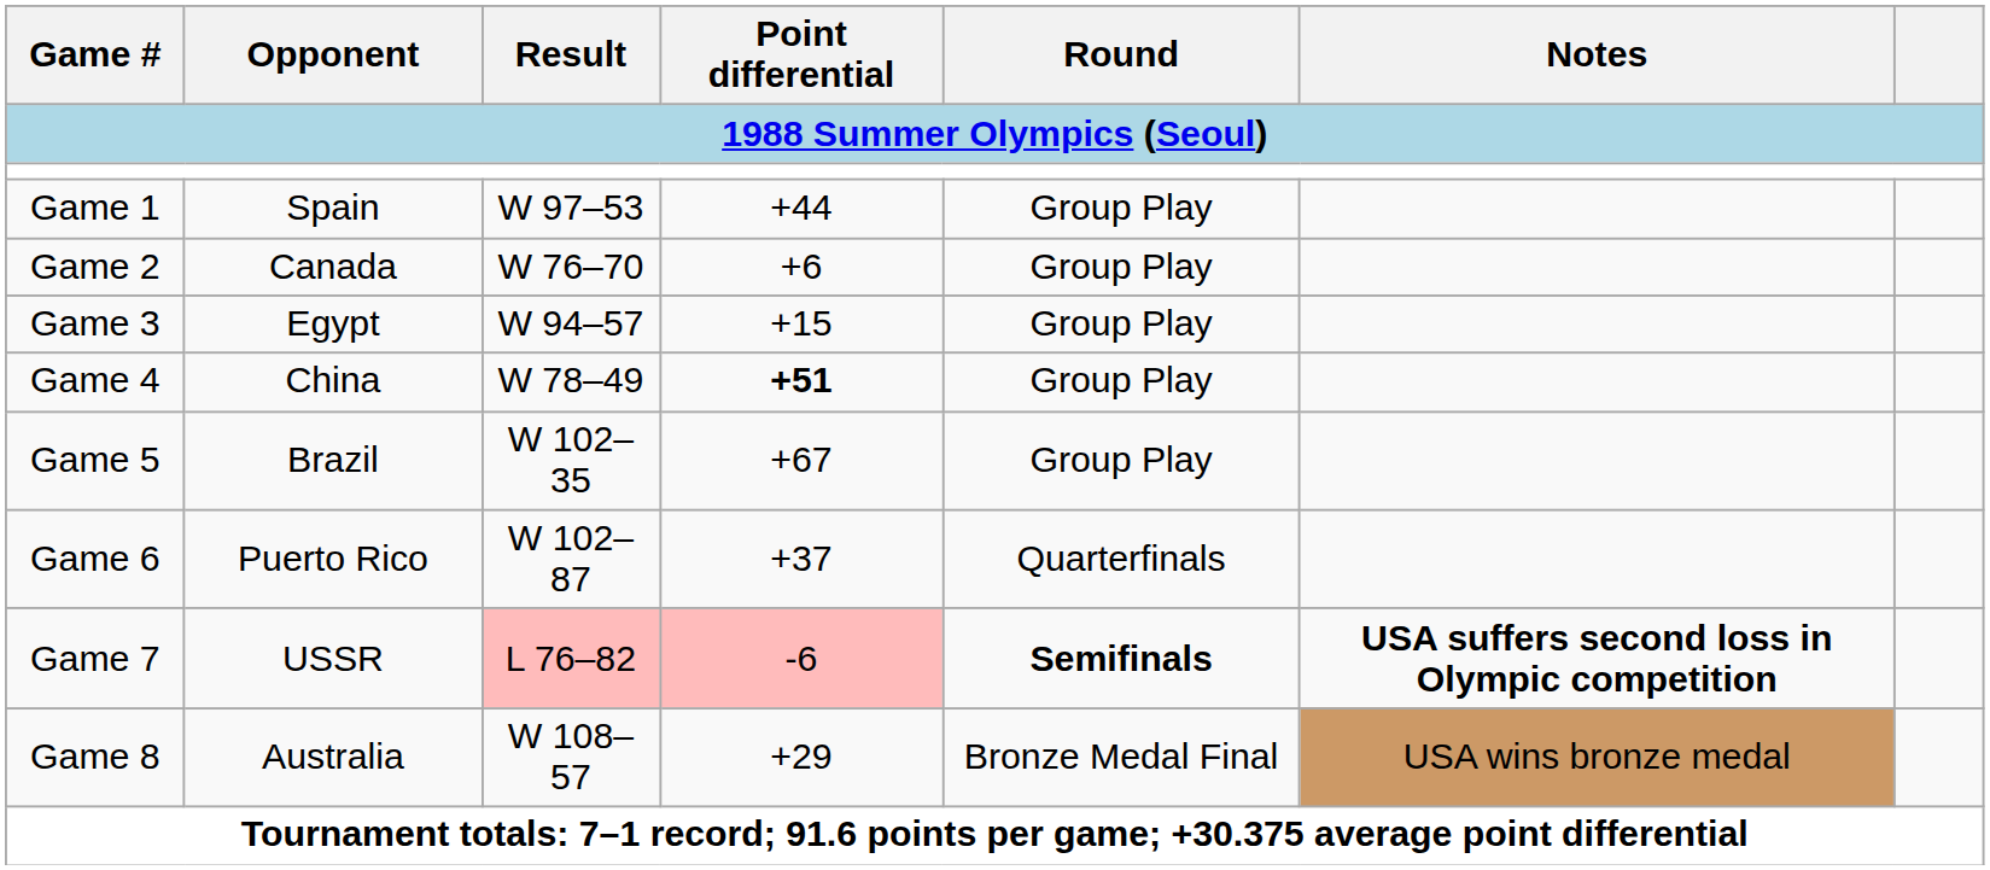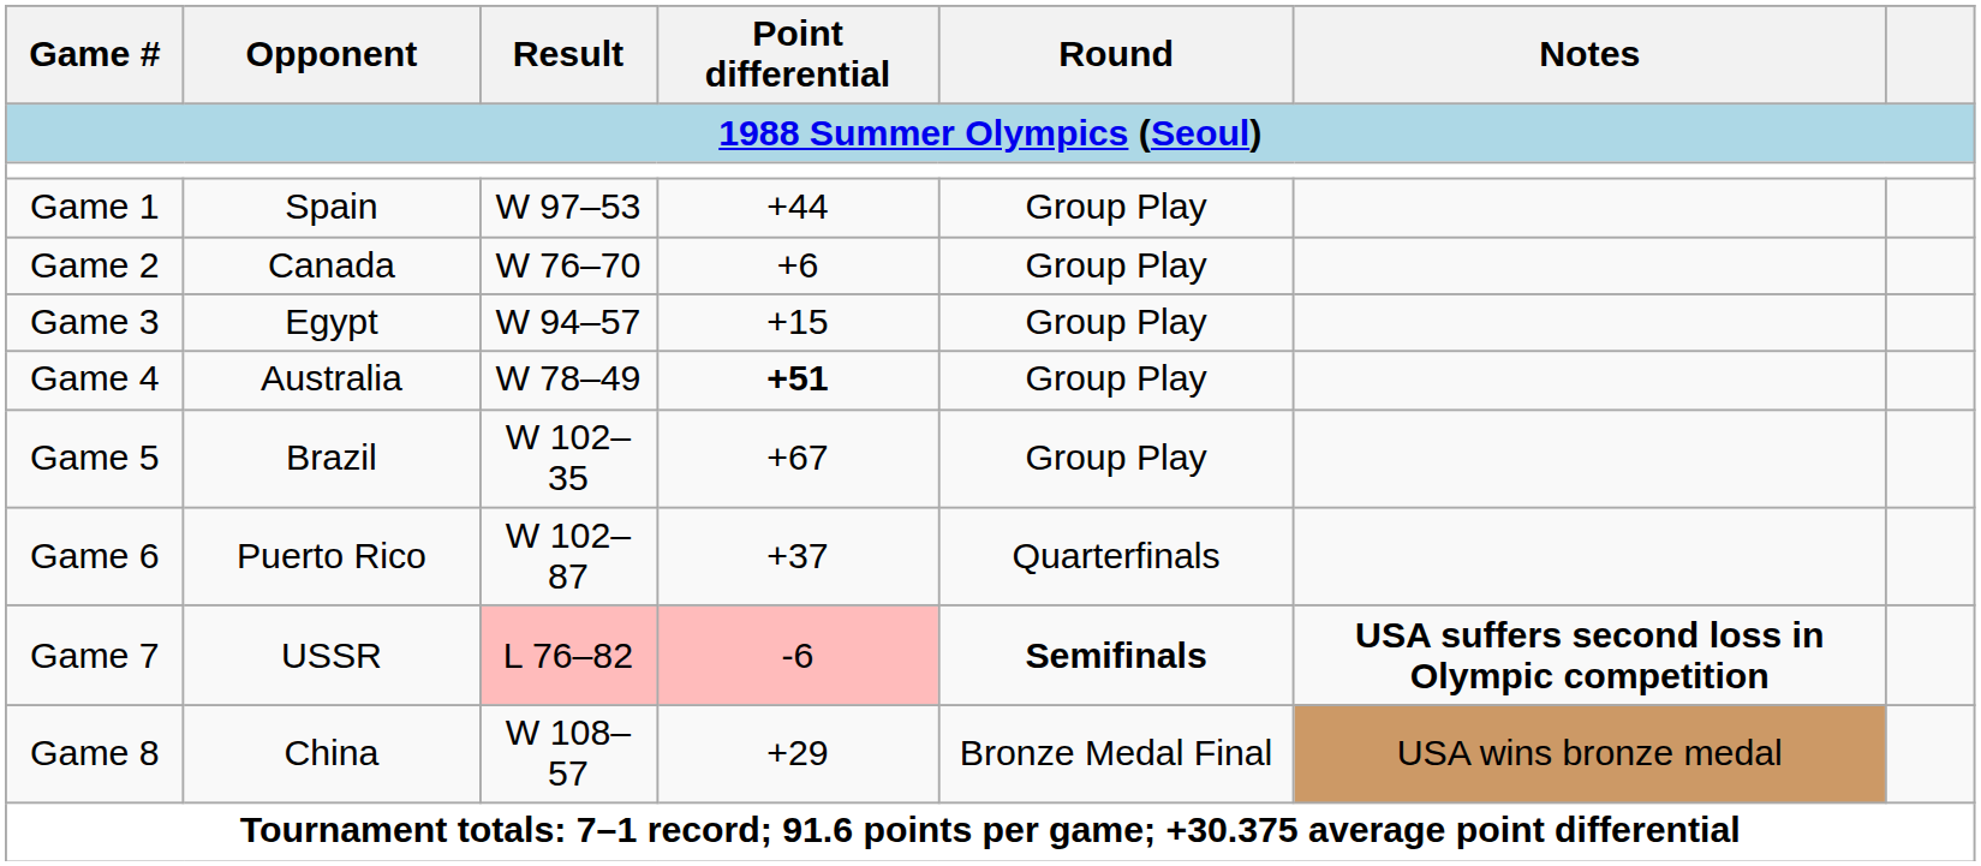Game 4 | Opponent: China -> Australia
Game 8 | Opponent: Australia -> China
